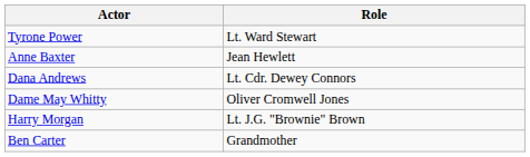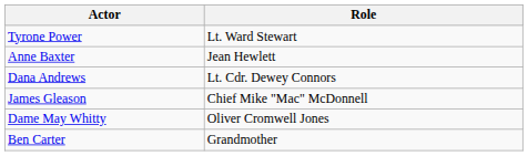+ row: James Gleason | Chief Mike "Mac" McDonnell
- row: Harry Morgan | Lt. J.G. "Brownie" Brown
